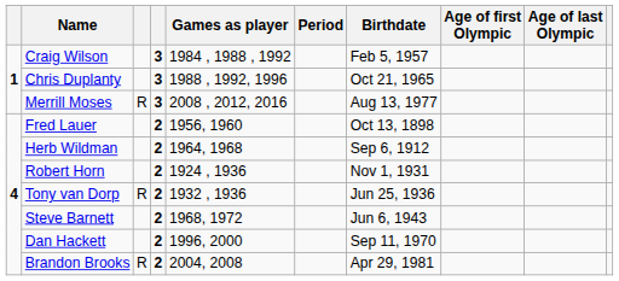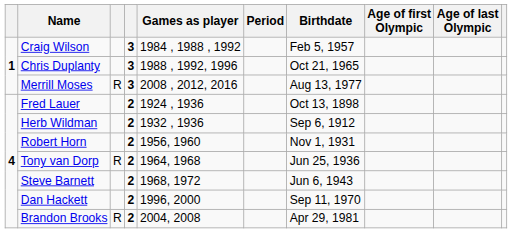Fred Lauer | Games as player: 1956, 1960 -> 1924 , 1936
Herb Wildman | Games as player: 1964, 1968 -> 1932 , 1936
Robert Horn | Games as player: 1924 , 1936 -> 1956, 1960
Tony van Dorp | Games as player: 1932 , 1936 -> 1964, 1968
